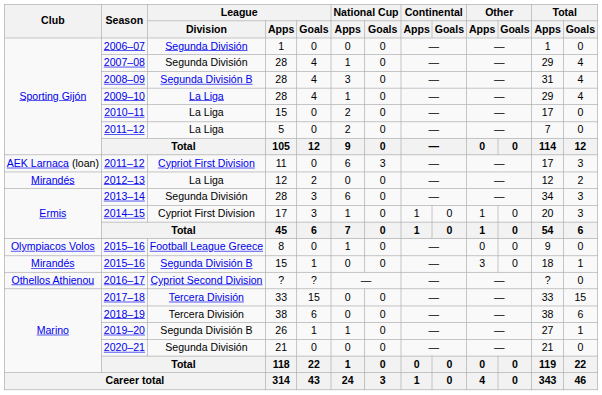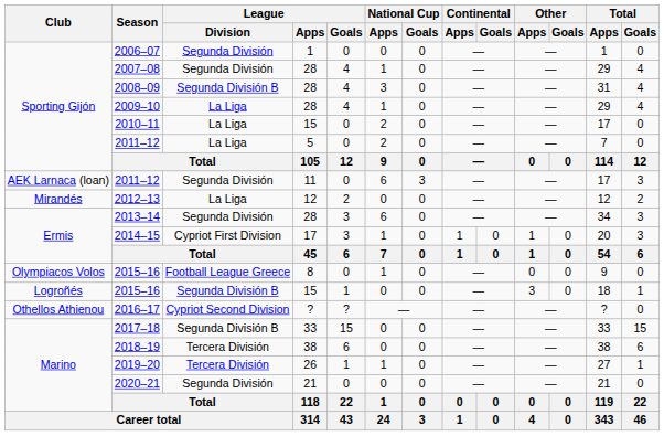2011–12 / 11 | League / Division: Cypriot First Division -> Segunda División
2015–16 / 15 | Club: Mirandés -> Logroñés
2017–18 | League / Division: Tercera División -> Segunda División B
2019–20 | League / Division: Segunda División B -> Tercera División
